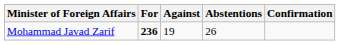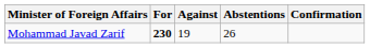Mohammad Javad Zarif | For: 236 -> 230
